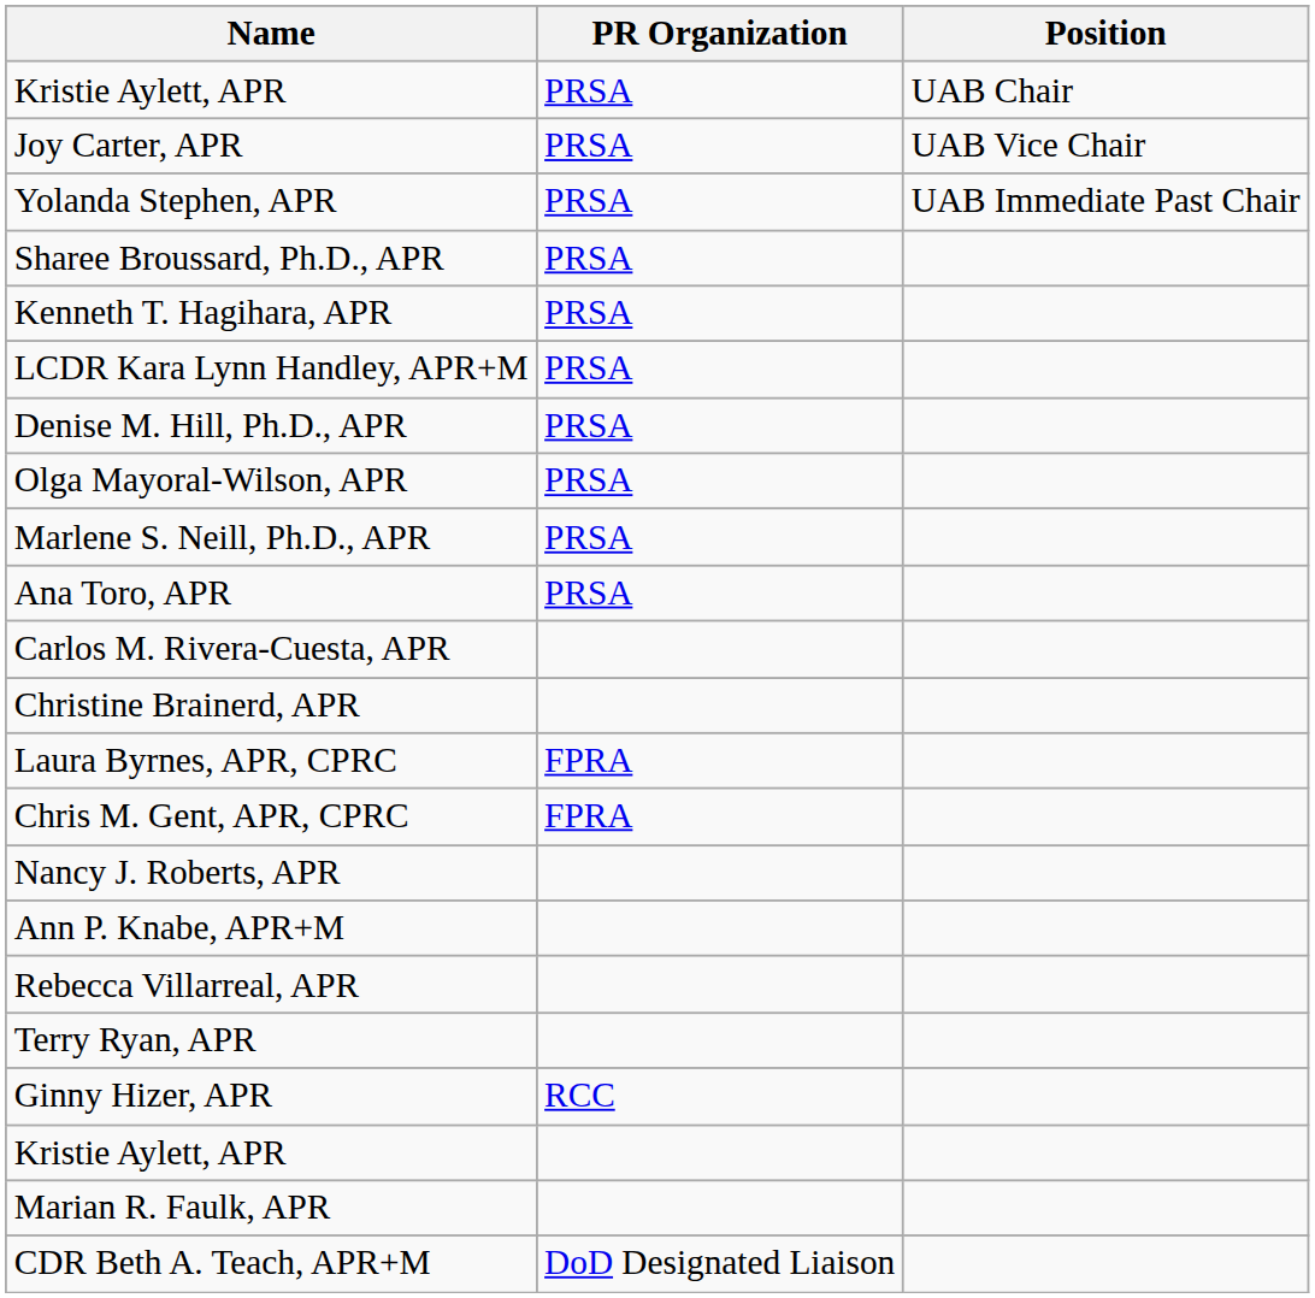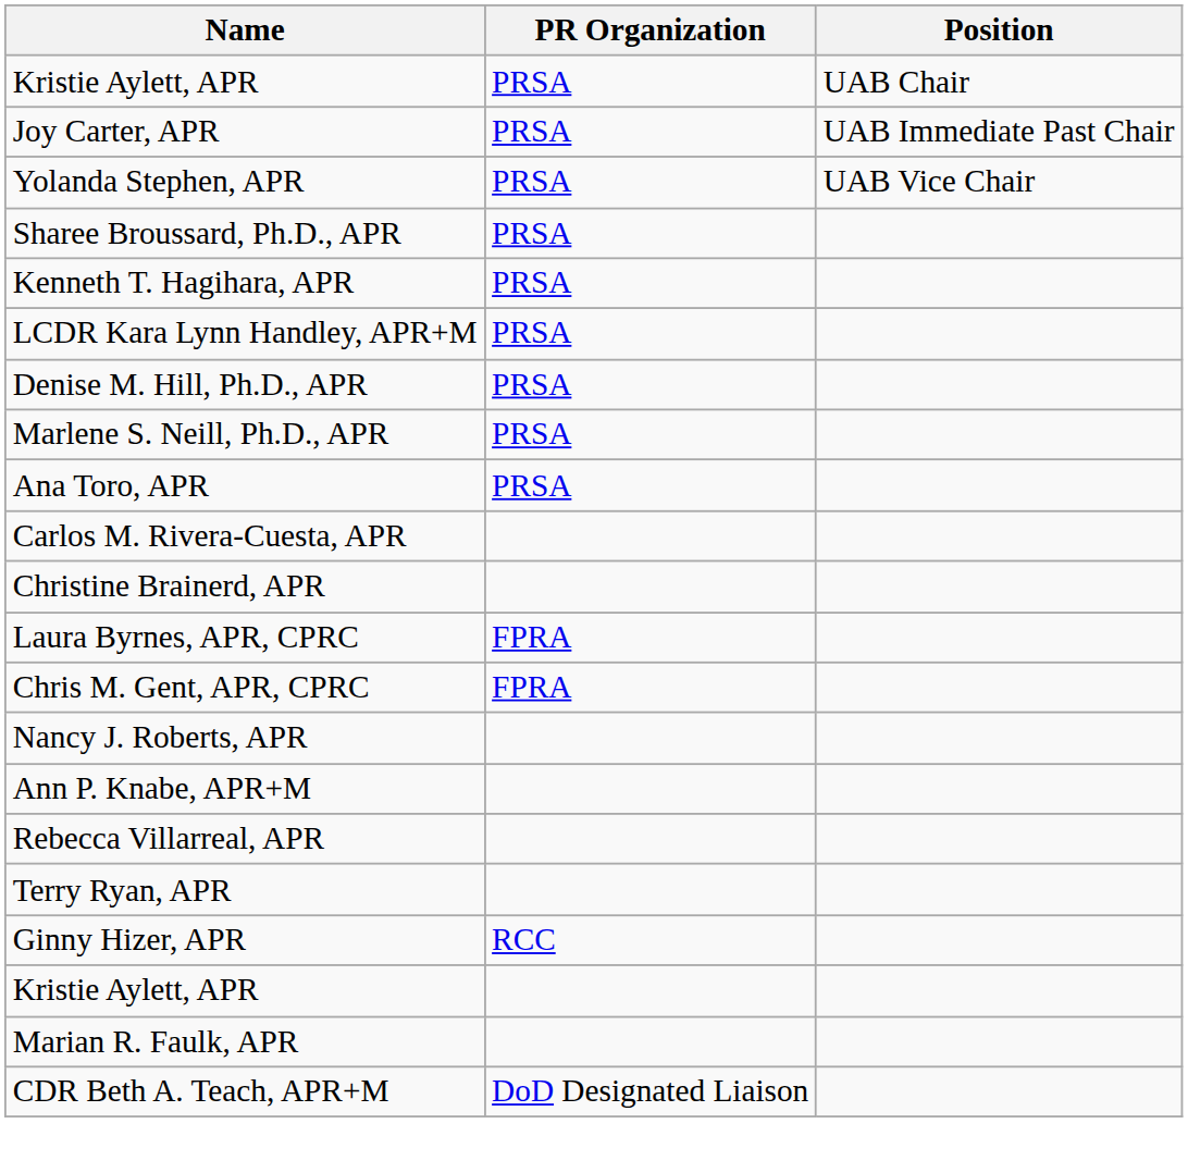Joy Carter, APR | Position: UAB Vice Chair -> UAB Immediate Past Chair
Yolanda Stephen, APR | Position: UAB Immediate Past Chair -> UAB Vice Chair
- row: Olga Mayoral-Wilson, APR | PRSA
